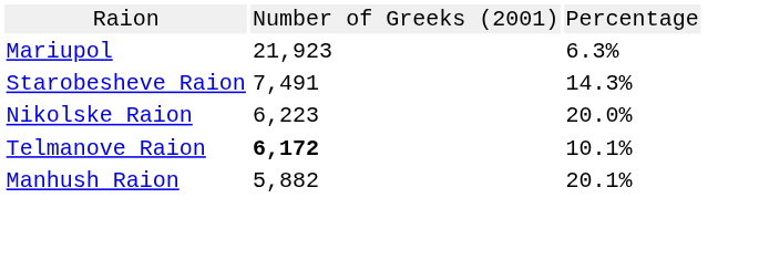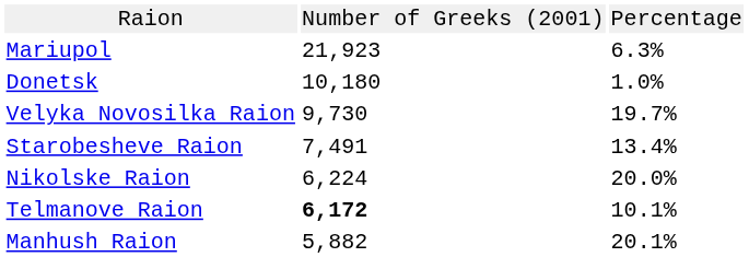+ row: Donetsk | 10,180 | 1.0%
+ row: Velyka Novosilka Raion | 9,730 | 19.7%
Starobesheve Raion | column 3: 14.3% -> 13.4%
Nikolske Raion | column 2: 6,223 -> 6,224
